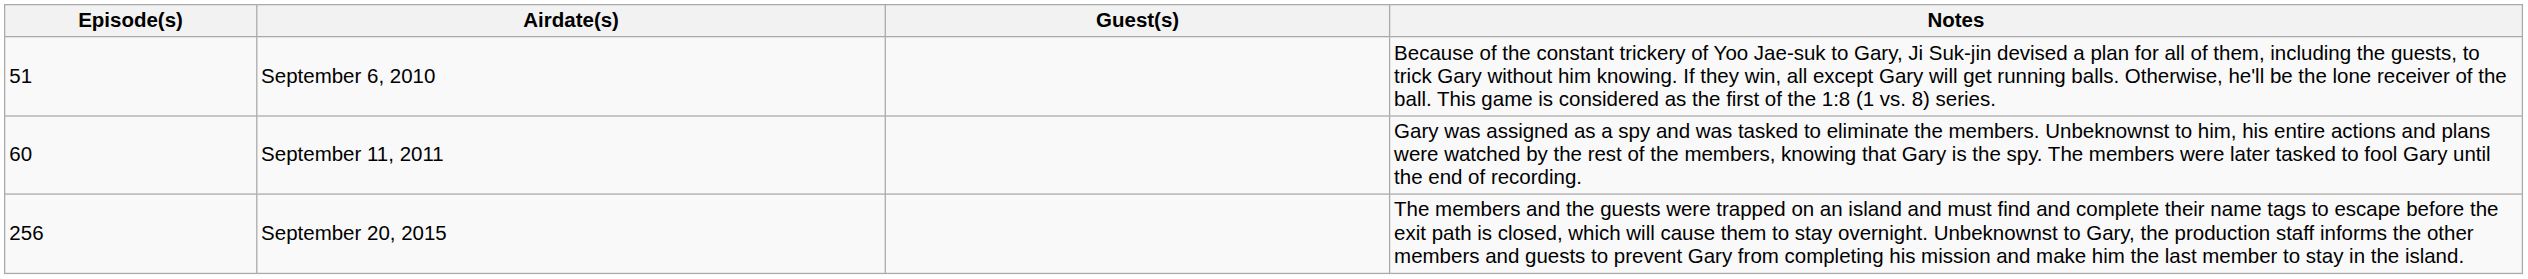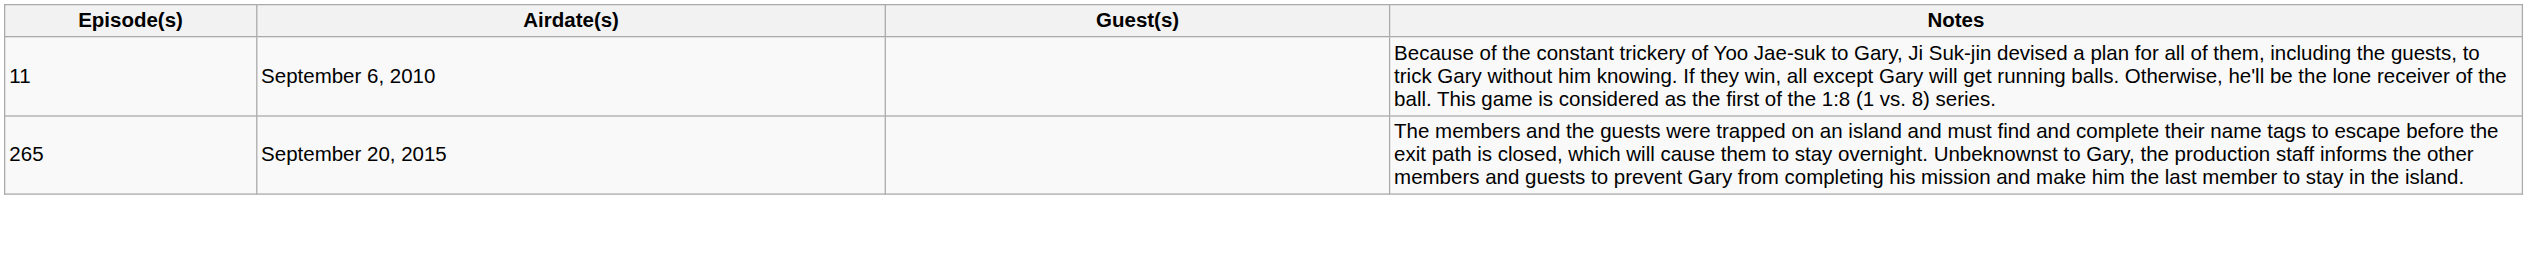September 6, 2010 | Episode(s): 51 -> 11
- row: 60 | September 11, 2011 | Gary was assigned as a spy and was tasked to eliminate the members. Unbeknownst to him, his entire actions and plans were watched by the rest of the members, knowing that Gary is the spy. The members were later tasked to fool Gary until the end of recording.
September 20, 2015 | Episode(s): 256 -> 265
